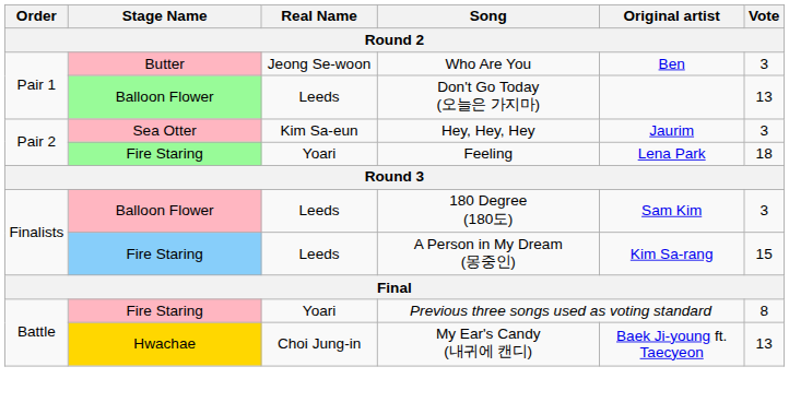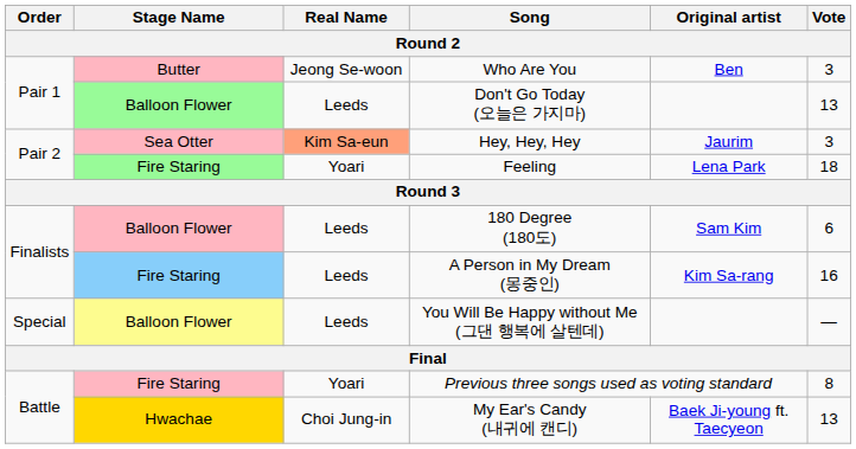Hey, Hey, Hey | Real Name: no background -> lightsalmon background
180 Degree (180도) | Vote: 3 -> 6
A Person in My Dream (몽중인) | Vote: 15 -> 16
+ row: Special | Balloon Flower | Leeds | You Will Be Happy without Me (그댄 행복에 살텐데) | —
